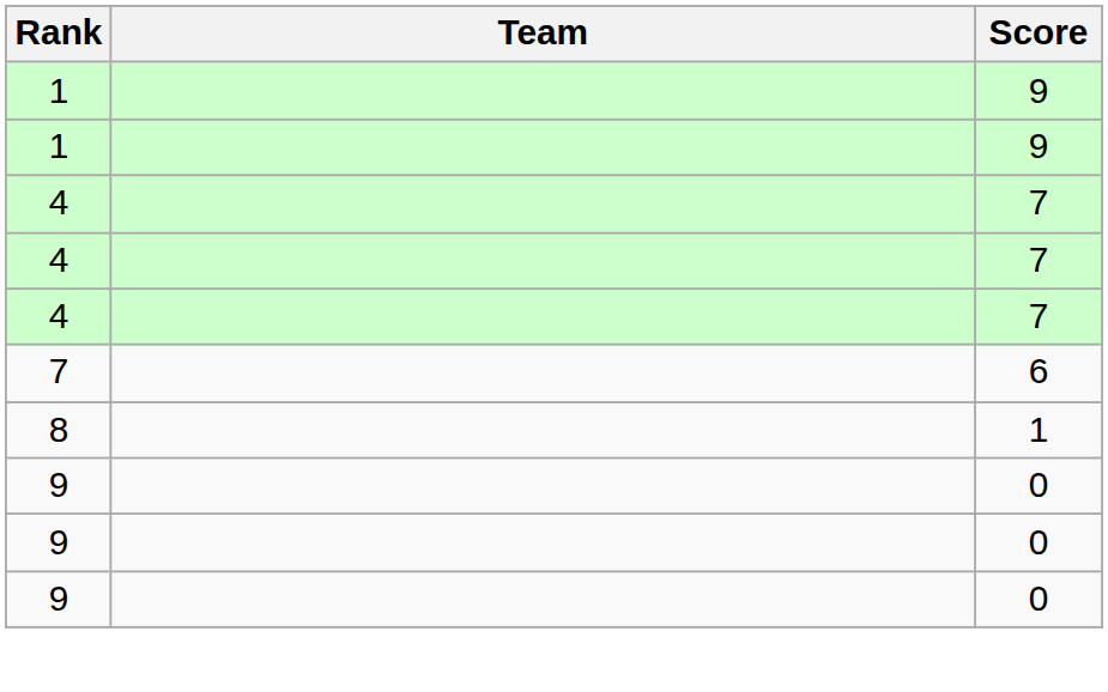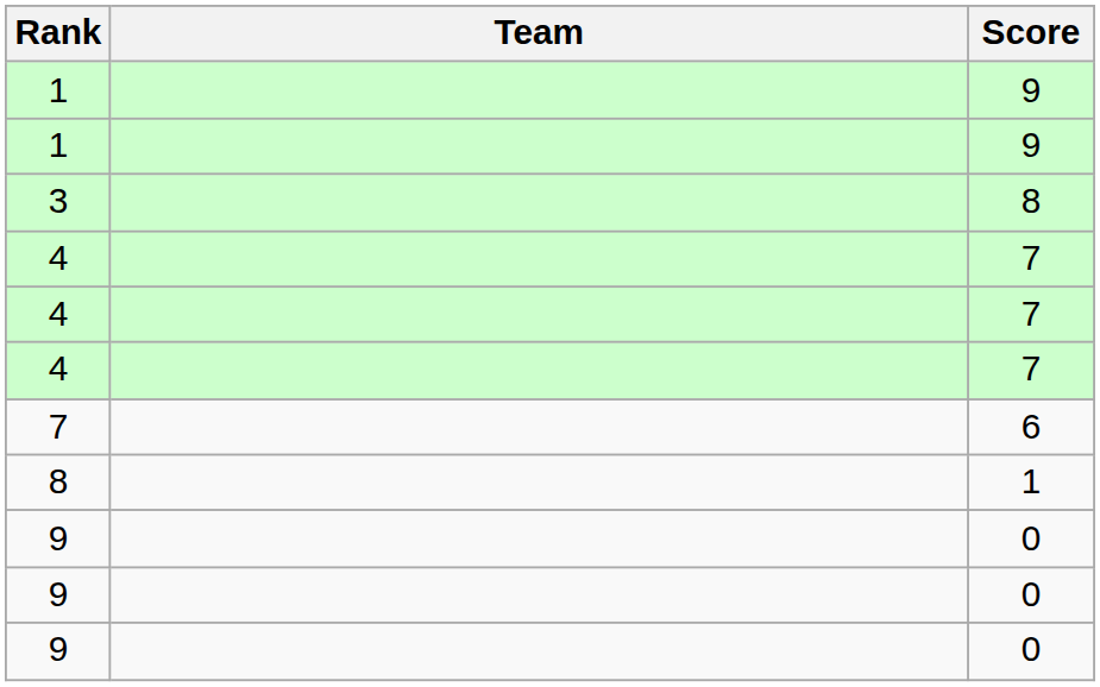+ row: 3 | 8
